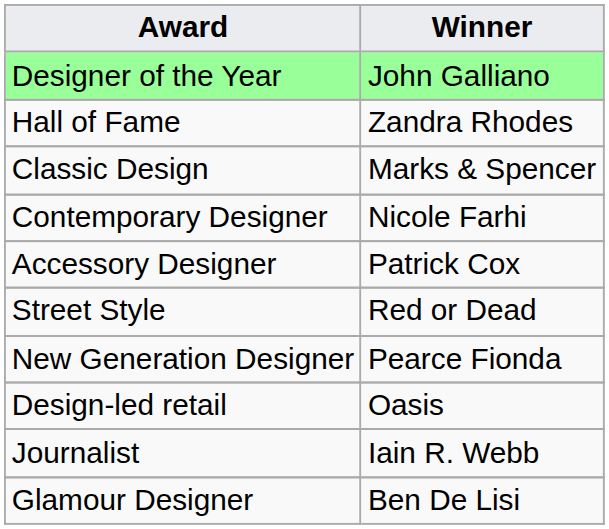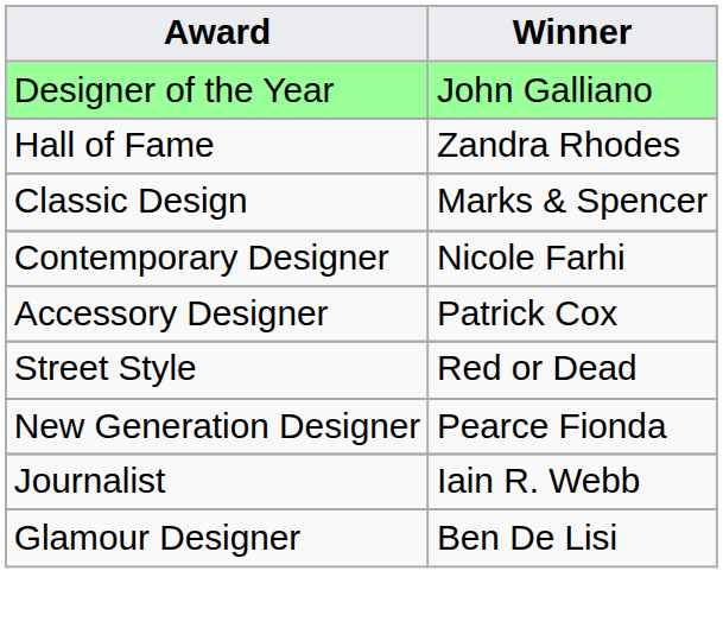- row: Design-led retail | Oasis
